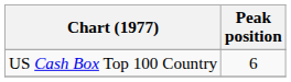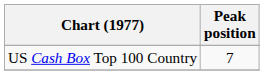US Cash Box Top 100 Country | Peak position: 6 -> 7
